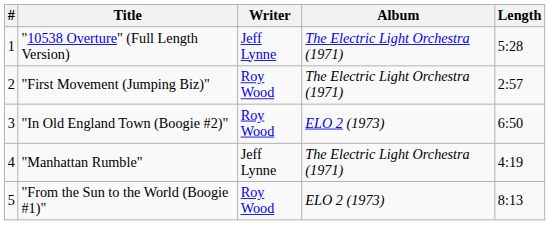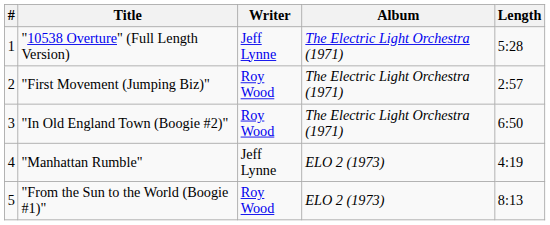"In Old England Town (Boogie #2)" | Album: ELO 2 (1973) -> The Electric Light Orchestra (1971)
"Manhattan Rumble" | Album: The Electric Light Orchestra (1971) -> ELO 2 (1973)
